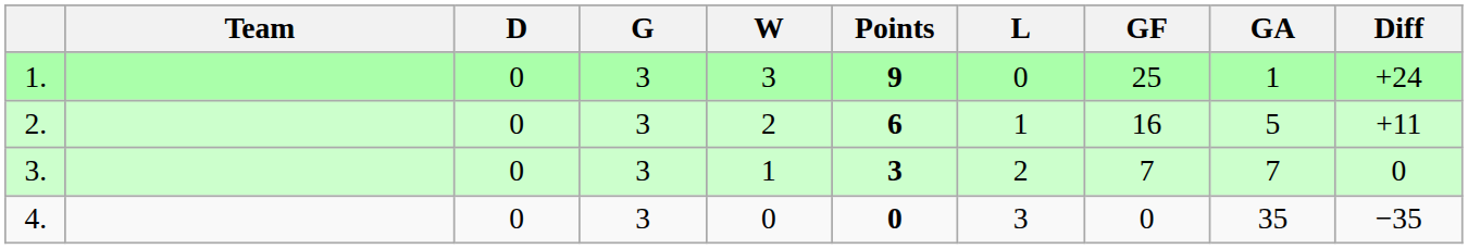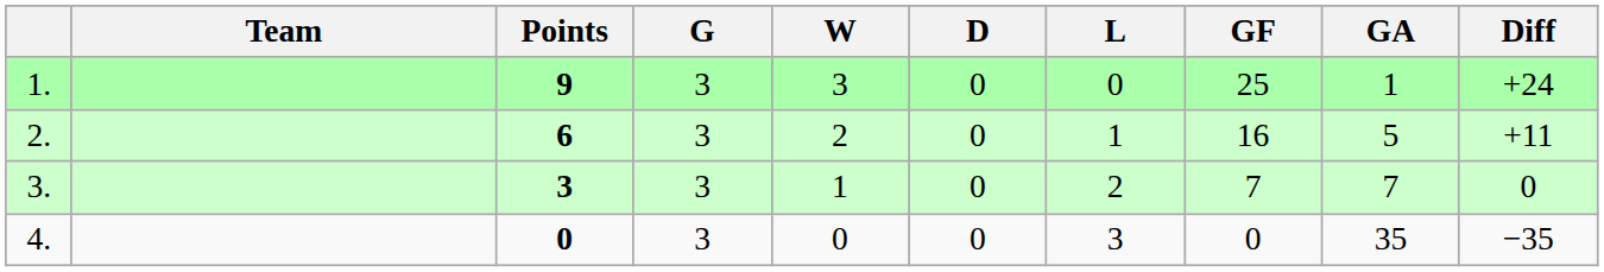columns swapped: Points <-> D
